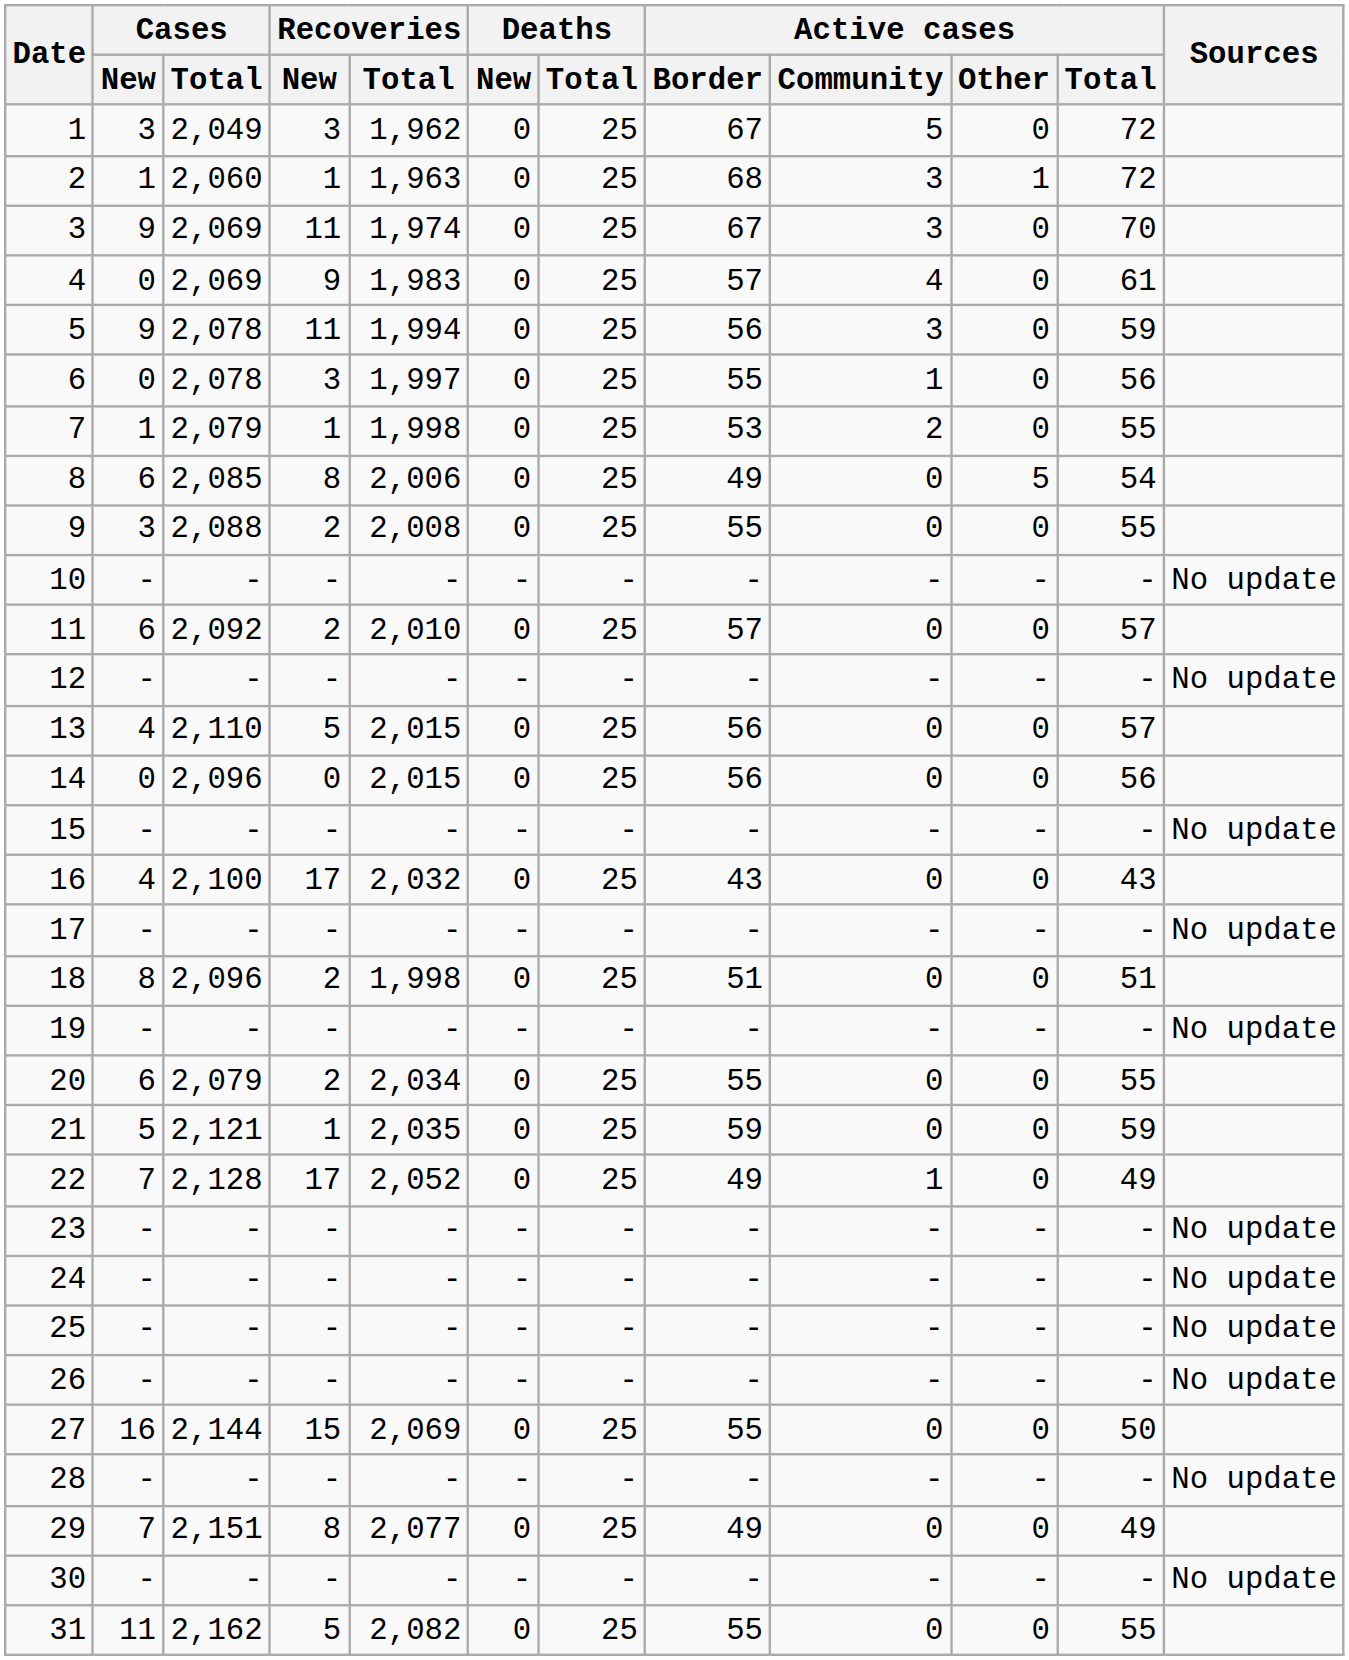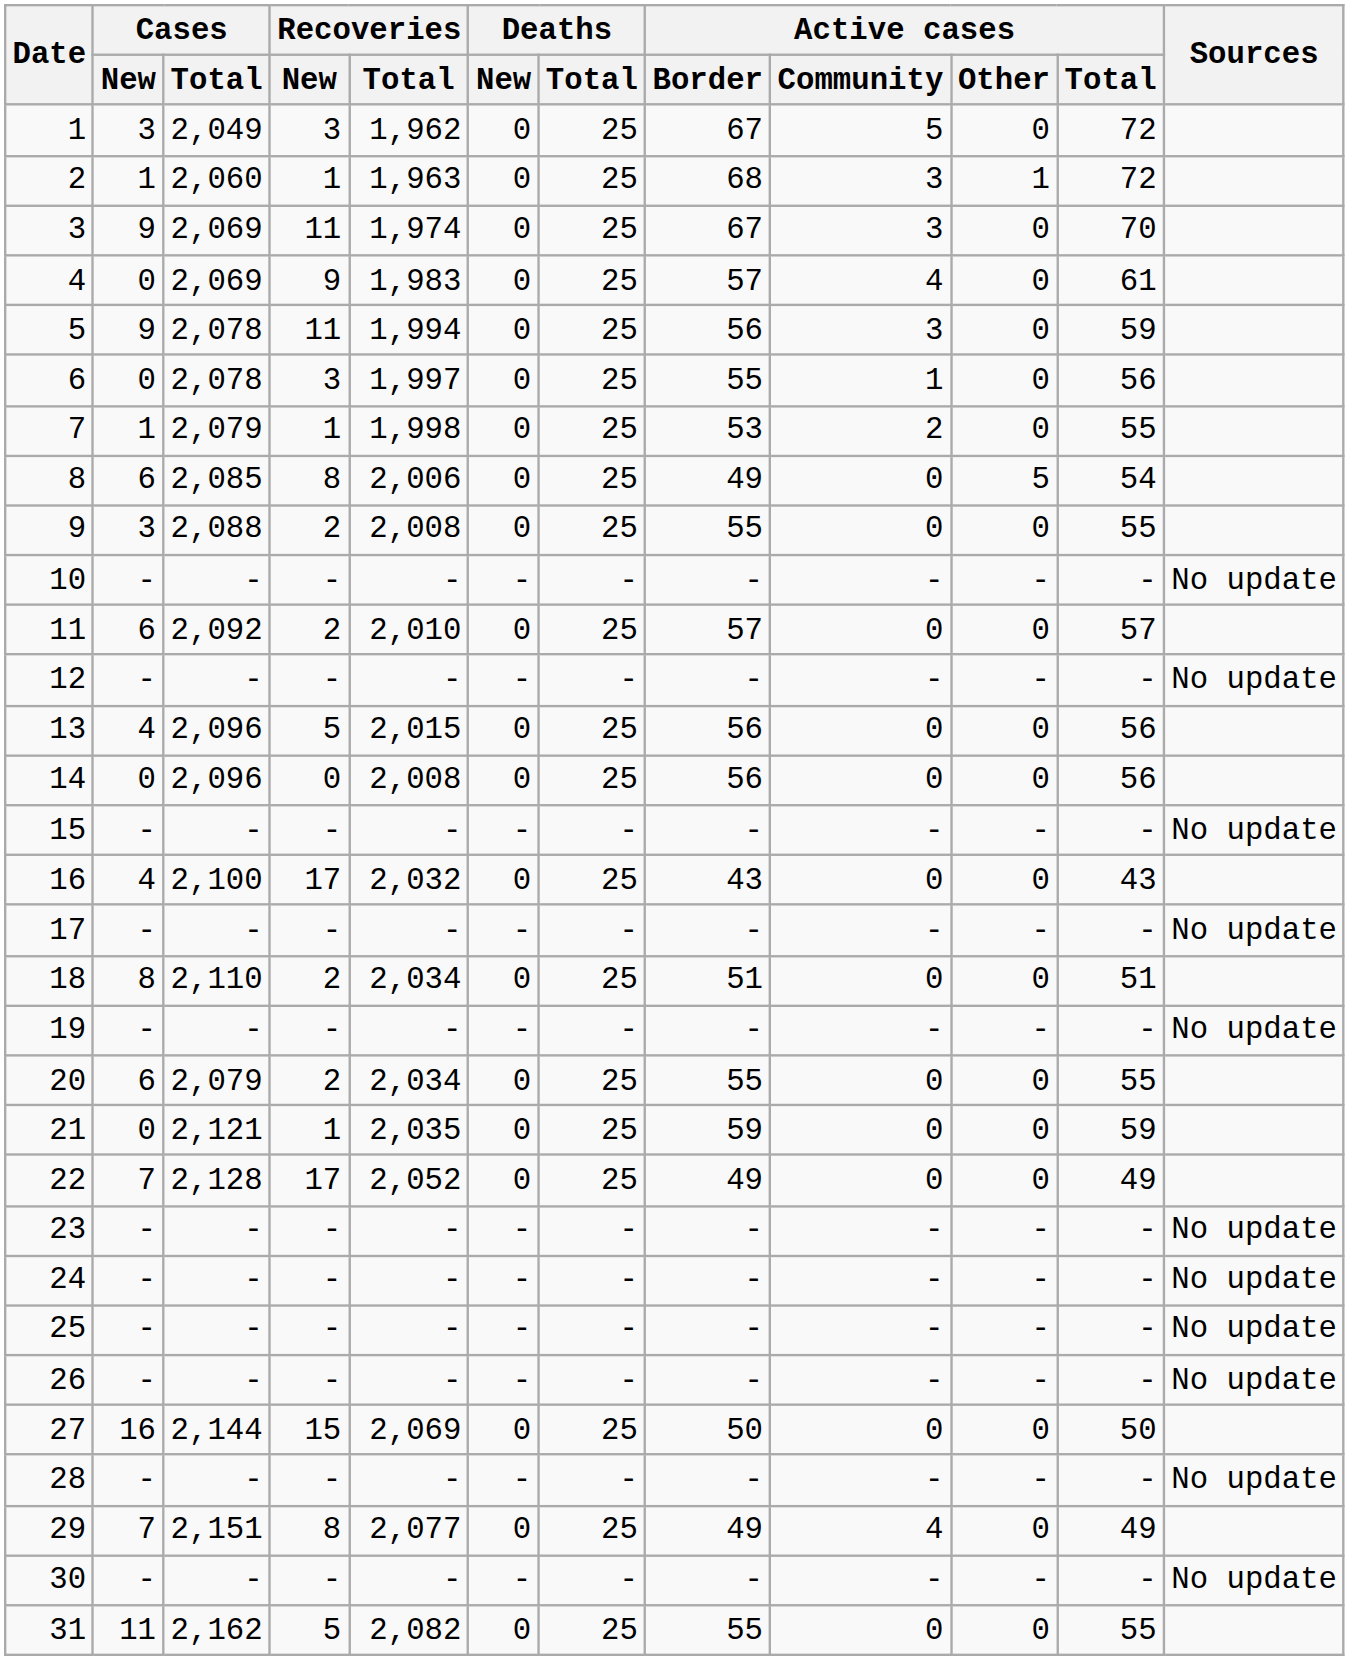13 | Cases / Total: 2,110 -> 2,096
13 | Active cases / Total: 57 -> 56
14 | Recoveries / Total: 2,015 -> 2,008
18 | Cases / Total: 2,096 -> 2,110
18 | Recoveries / Total: 1,998 -> 2,034
21 | Cases / New: 5 -> 0
22 | Active cases / Community: 1 -> 0
27 | Active cases / Border: 55 -> 50
29 | Active cases / Community: 0 -> 4
